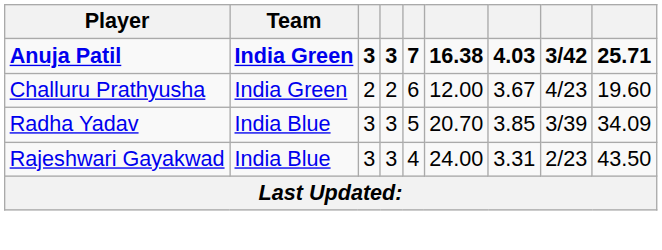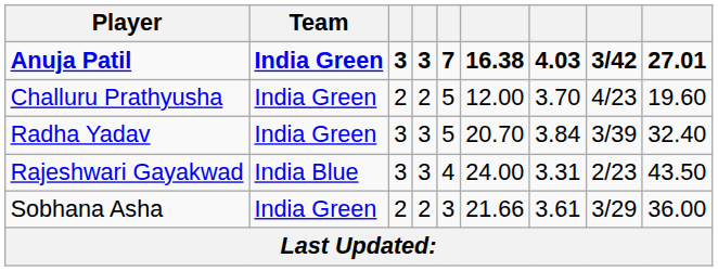Anuja Patil | column 9: 25.71 -> 27.01
Challuru Prathyusha | column 5: 6 -> 5
Challuru Prathyusha | column 7: 3.67 -> 3.70
Radha Yadav | Team: India Blue -> India Green
Radha Yadav | column 7: 3.85 -> 3.84
Radha Yadav | column 9: 34.09 -> 32.40
+ row: Sobhana Asha | India Green | 2 | 2 | 3 | 21.66 | 3.61 | 3/29 | 36.00
